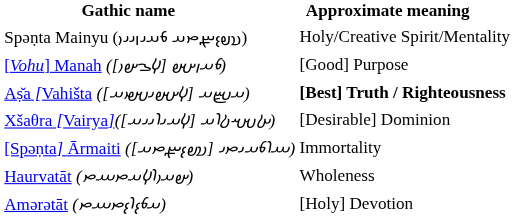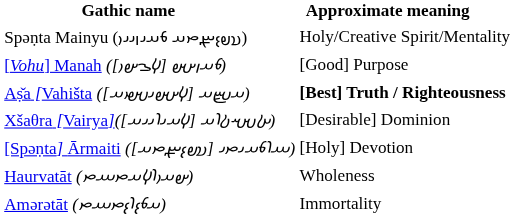[Spəṇta] Ārmaiti ([𐬯𐬞𐬆𐬧𐬙𐬀] 𐬁𐬭𐬨𐬀𐬌𐬙𐬌) | Approximate meaning: Immortality -> [Holy] Devotion
Amərətāt (𐬀𐬨𐬆𐬭𐬆𐬙𐬁𐬙) | Approximate meaning: [Holy] Devotion -> Immortality
